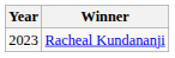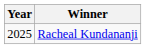Racheal Kundananji | Year: 2023 -> 2025
